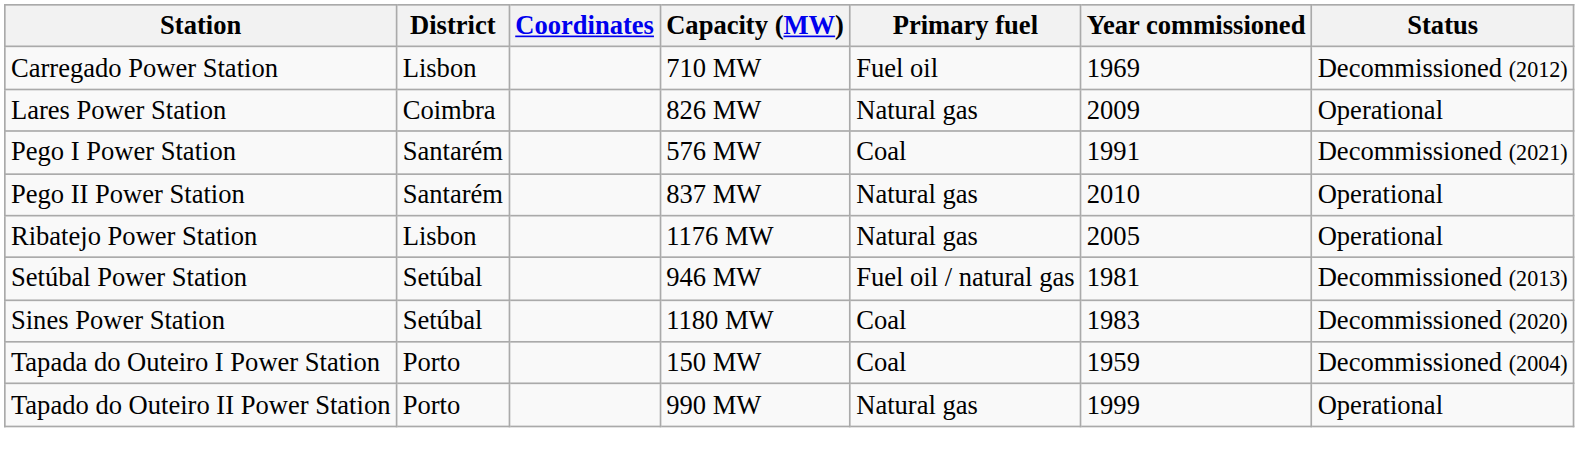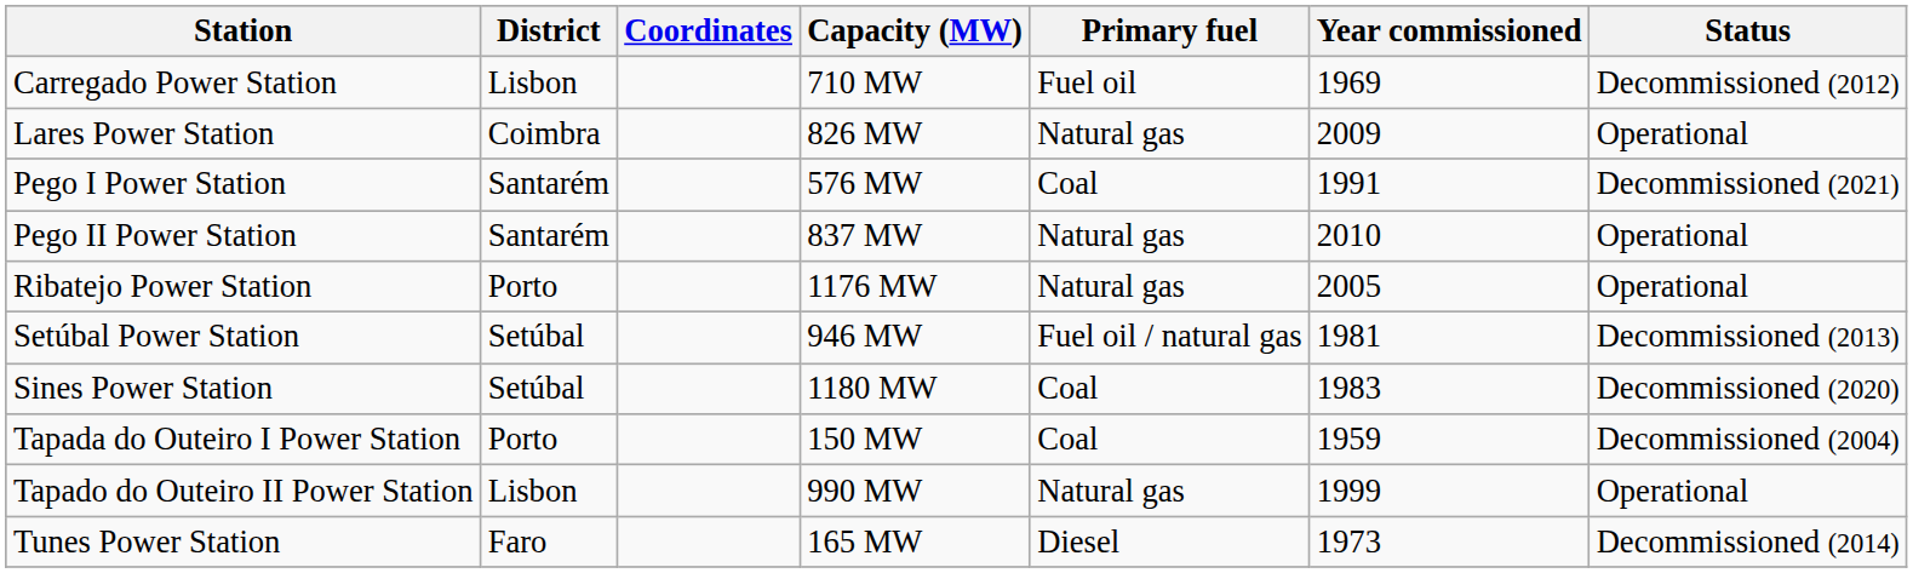Ribatejo Power Station | District: Lisbon -> Porto
Tapado do Outeiro II Power Station | District: Porto -> Lisbon
+ row: Tunes Power Station | Faro | 165 MW | Diesel | 1973 | Decommissioned (2014)
